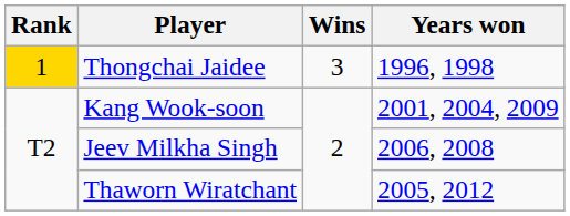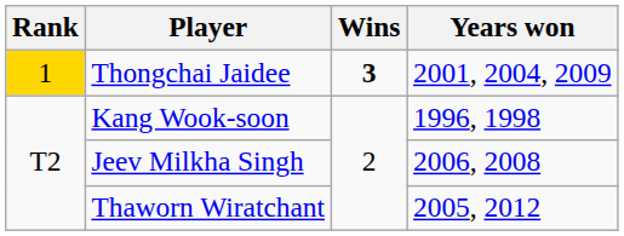Thongchai Jaidee | Wins: normal -> bold
Thongchai Jaidee | Years won: 1996, 1998 -> 2001, 2004, 2009
Kang Wook-soon | Years won: 2001, 2004, 2009 -> 1996, 1998
